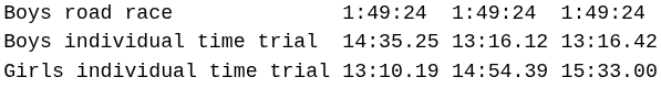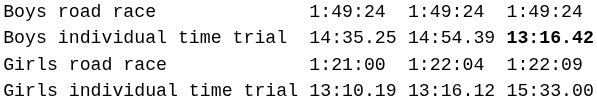Boys individual time trial | column 5: 13:16.12 -> 14:54.39
Boys individual time trial | column 7: normal -> bold
+ row: Girls road race | 1:21:00 | 1:22:04 | 1:22:09
Girls individual time trial | column 5: 14:54.39 -> 13:16.12
